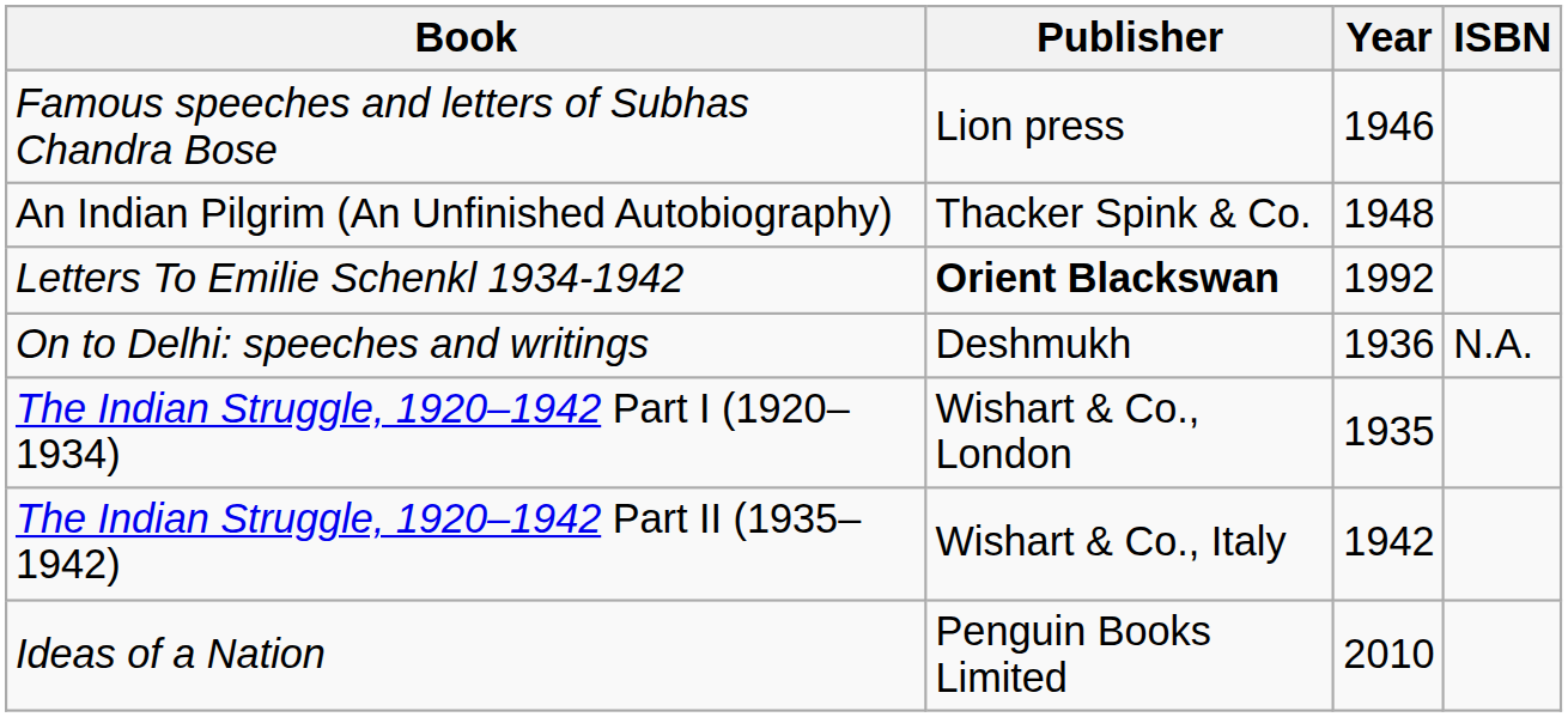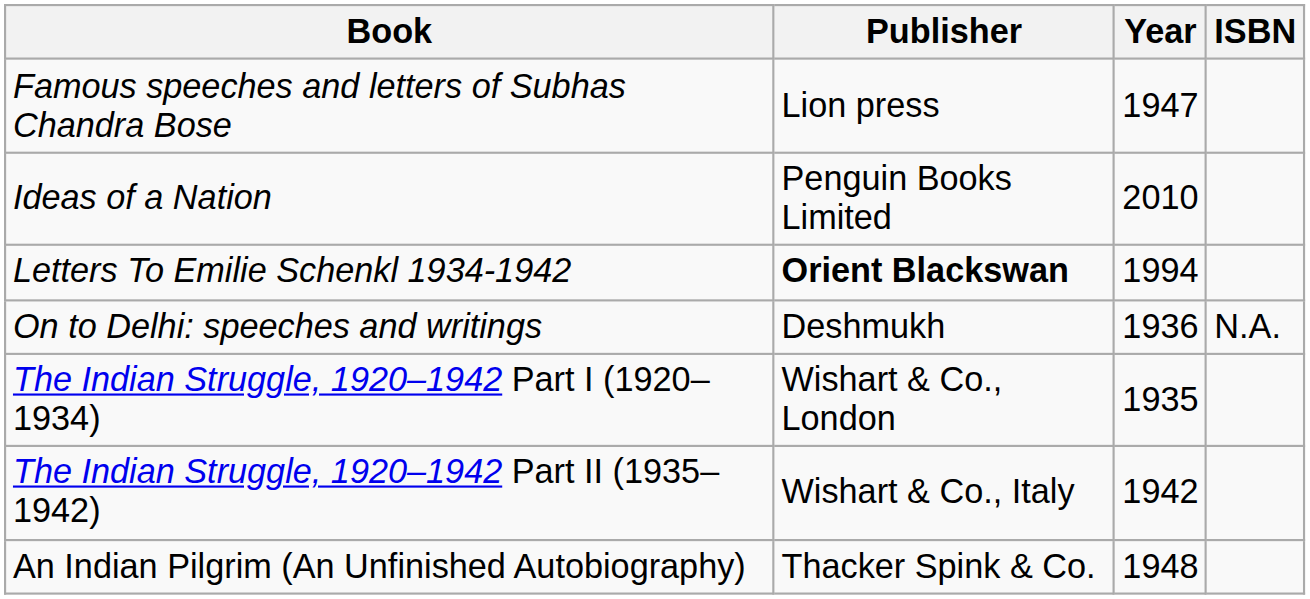Famous speeches and letters of Subhas Chandra Bose | Year: 1946 -> 1947
rows swapped: Ideas of a Nation <-> An Indian Pilgrim (An Unfinished Autobiography)
Letters To Emilie Schenkl 1934-1942 | Year: 1992 -> 1994
